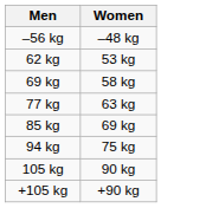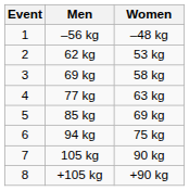+ column: Event | 1 | 2 | 3 | 4 | 5 | 6 | 7 | 8
